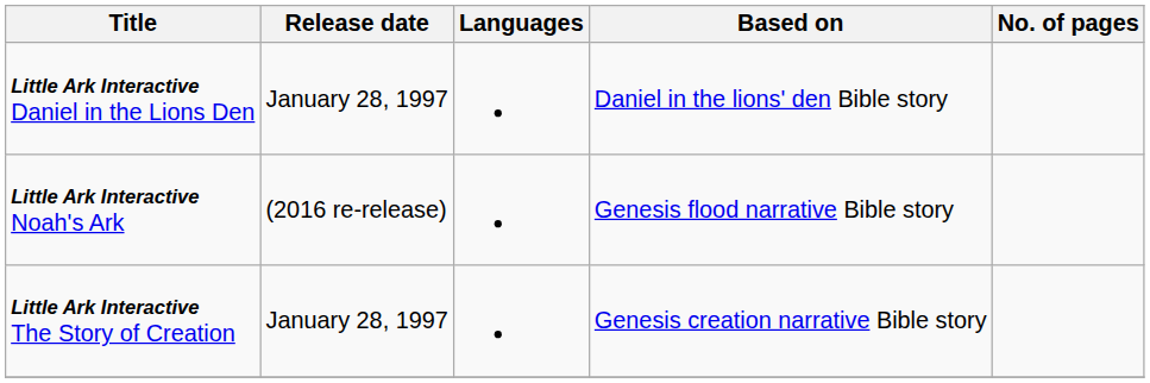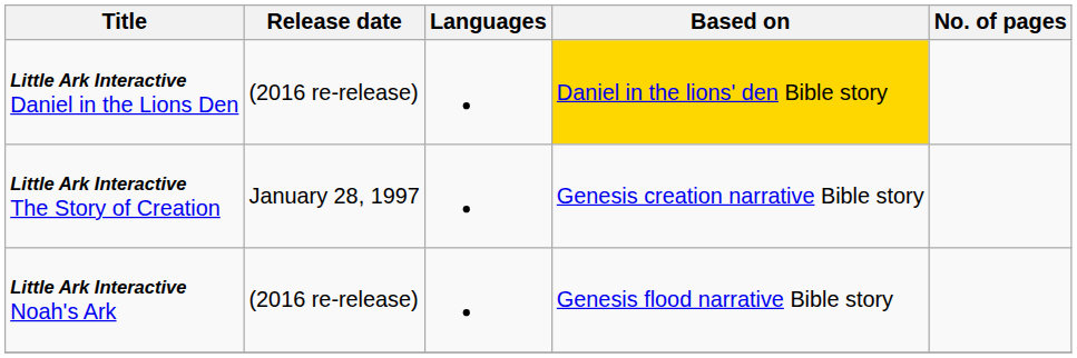Little Ark Interactive Daniel in the Lions Den | Release date: January 28, 1997 -> (2016 re-release)
Little Ark Interactive Daniel in the Lions Den | Based on: no background -> gold background
rows swapped: Little Ark Interactive The Story of Creation <-> Little Ark Interactive Noah's Ark
